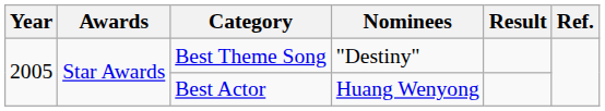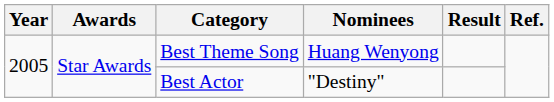Best Theme Song | Nominees: "Destiny" -> Huang Wenyong
Best Actor | Nominees: Huang Wenyong -> "Destiny"
